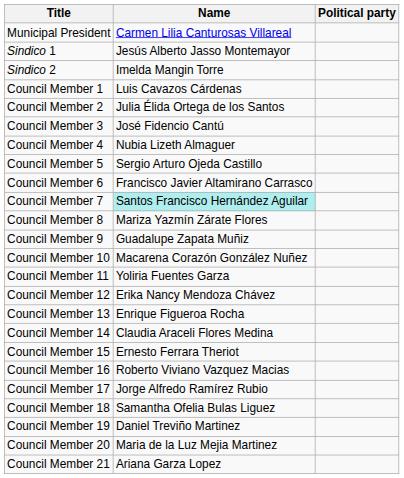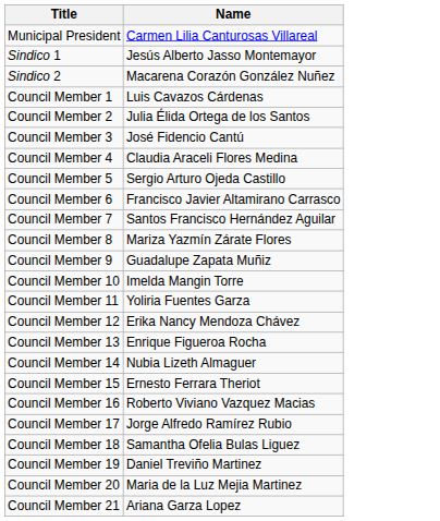- column: Political party
Sindico 2 | Name: Imelda Mangin Torre -> Macarena Corazón González Nuñez
Council Member 4 | Name: Nubia Lizeth Almaguer -> Claudia Araceli Flores Medina
Council Member 7 | Name: paleturquoise background -> no background
Council Member 10 | Name: Macarena Corazón González Nuñez -> Imelda Mangin Torre
Council Member 14 | Name: Claudia Araceli Flores Medina -> Nubia Lizeth Almaguer
